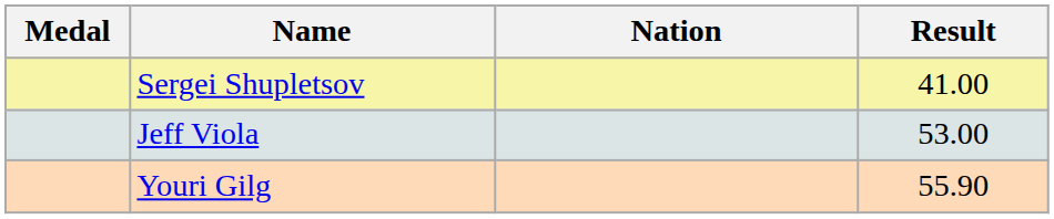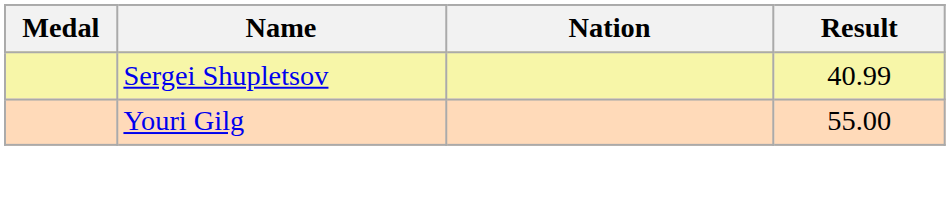Sergei Shupletsov | Result: 41.00 -> 40.99
- row: Jeff Viola | 53.00
Youri Gilg | Result: 55.90 -> 55.00
